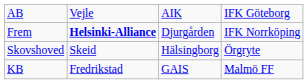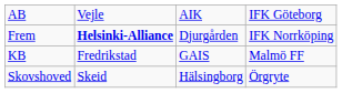rows swapped: KB <-> Skovshoved
